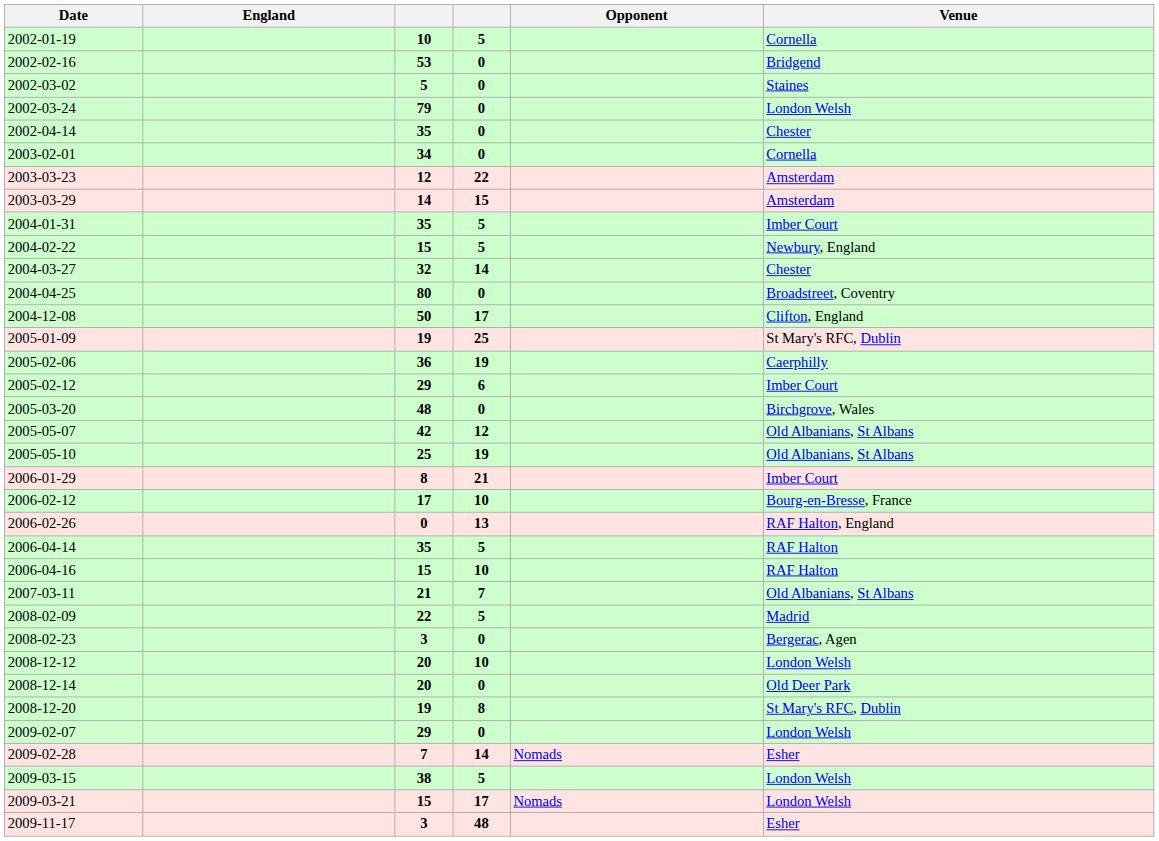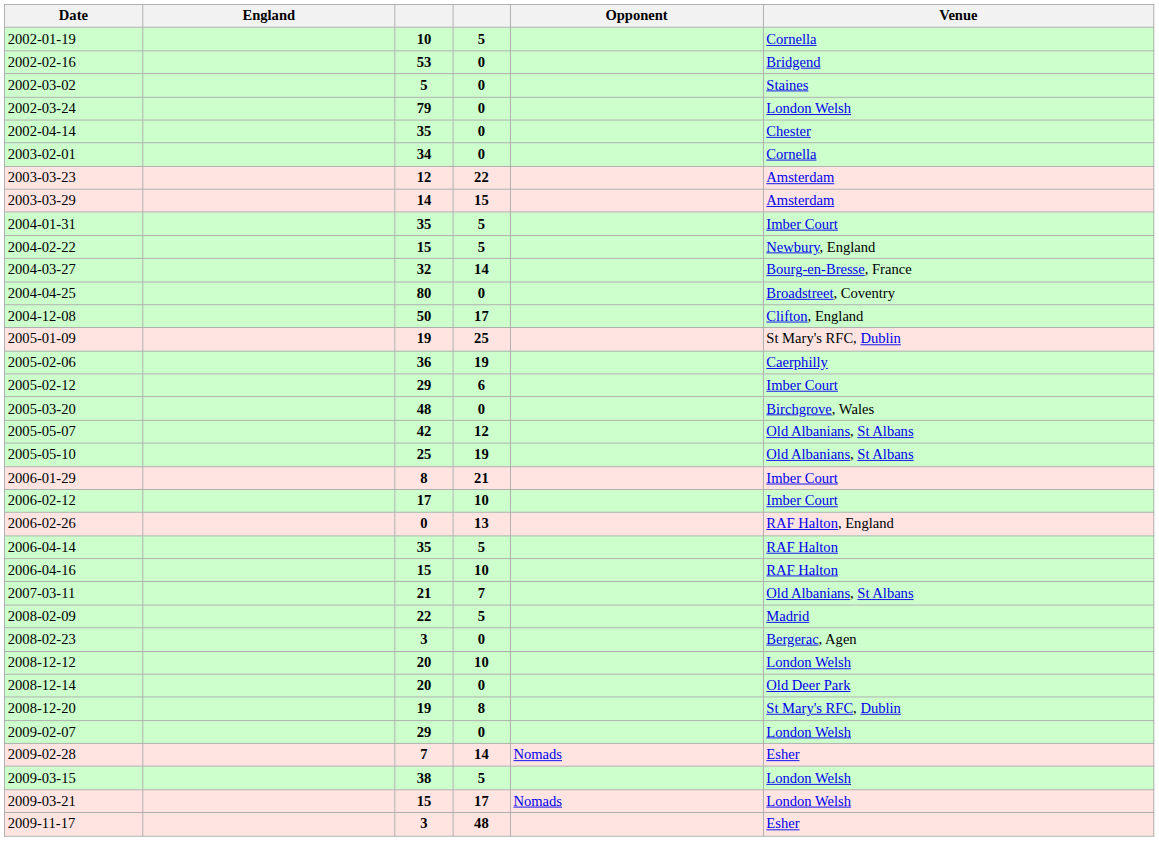2004-03-27 | Venue: Chester -> Bourg-en-Bresse, France
2006-02-12 | Venue: Bourg-en-Bresse, France -> Imber Court
